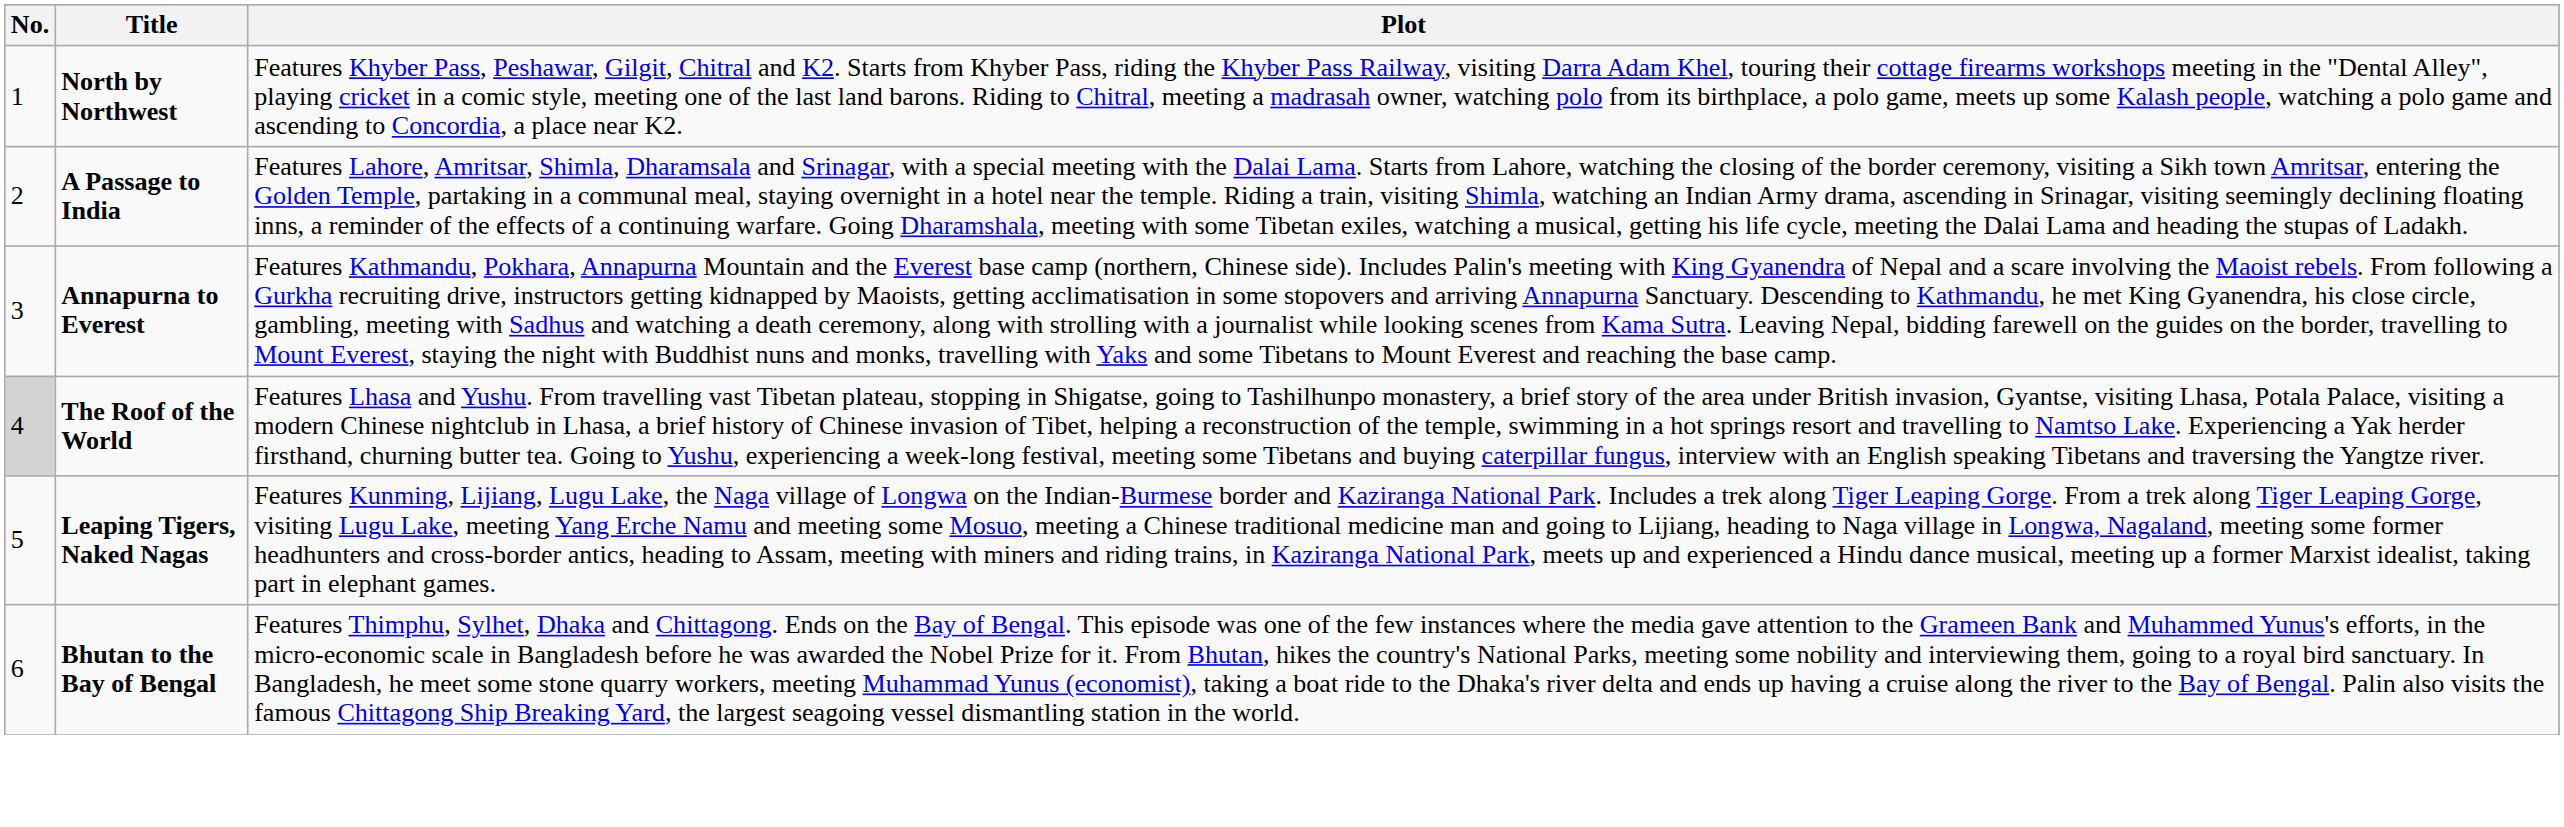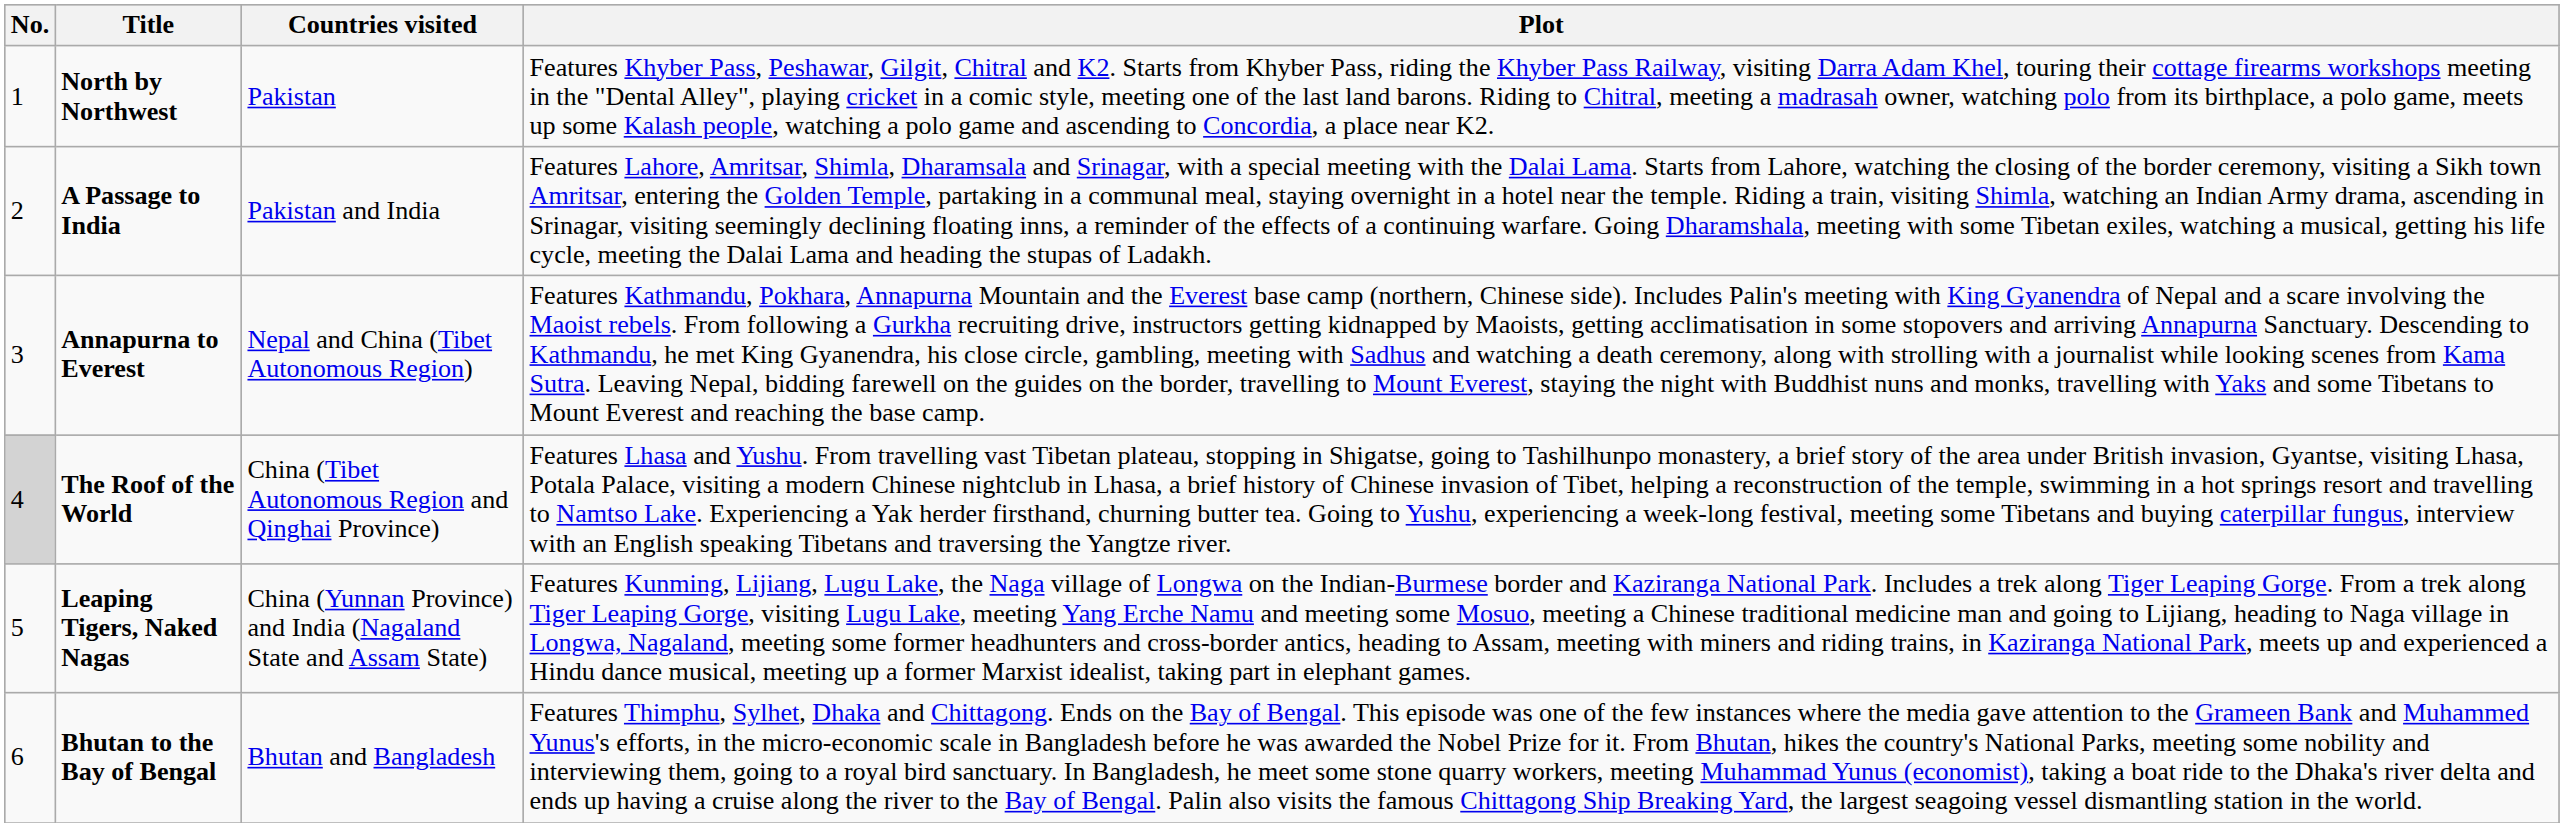+ column: Countries visited | Pakistan | Pakistan and India | Nepal and China (Tibet Autonomous Region) | China (Tibet Autonomous Region and Qinghai Province) | China (Yunnan Province) and India (Nagaland State and Assam State) | Bhutan and Bangladesh
